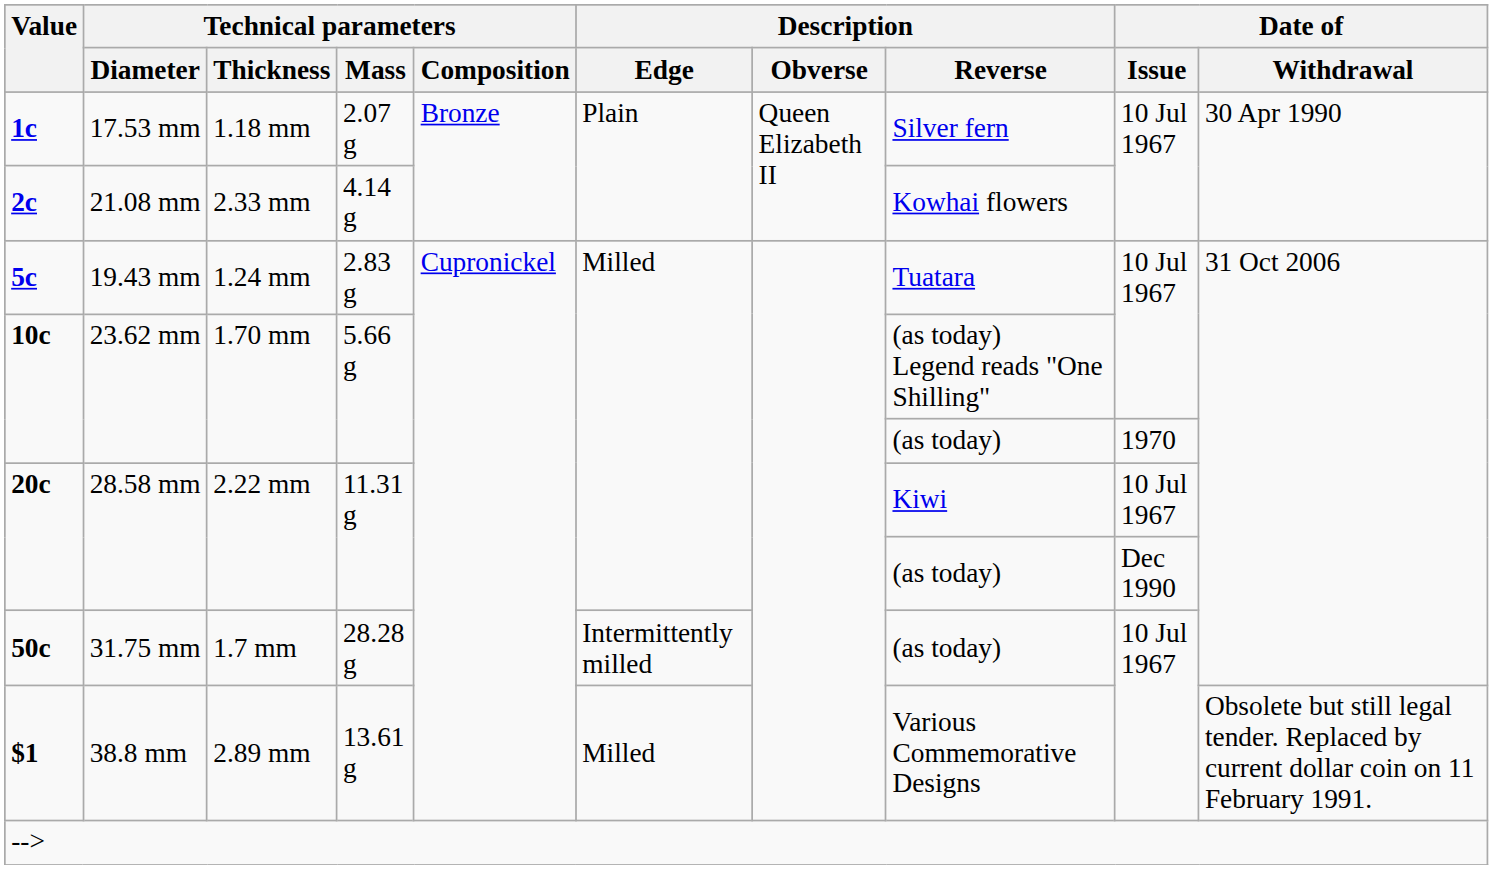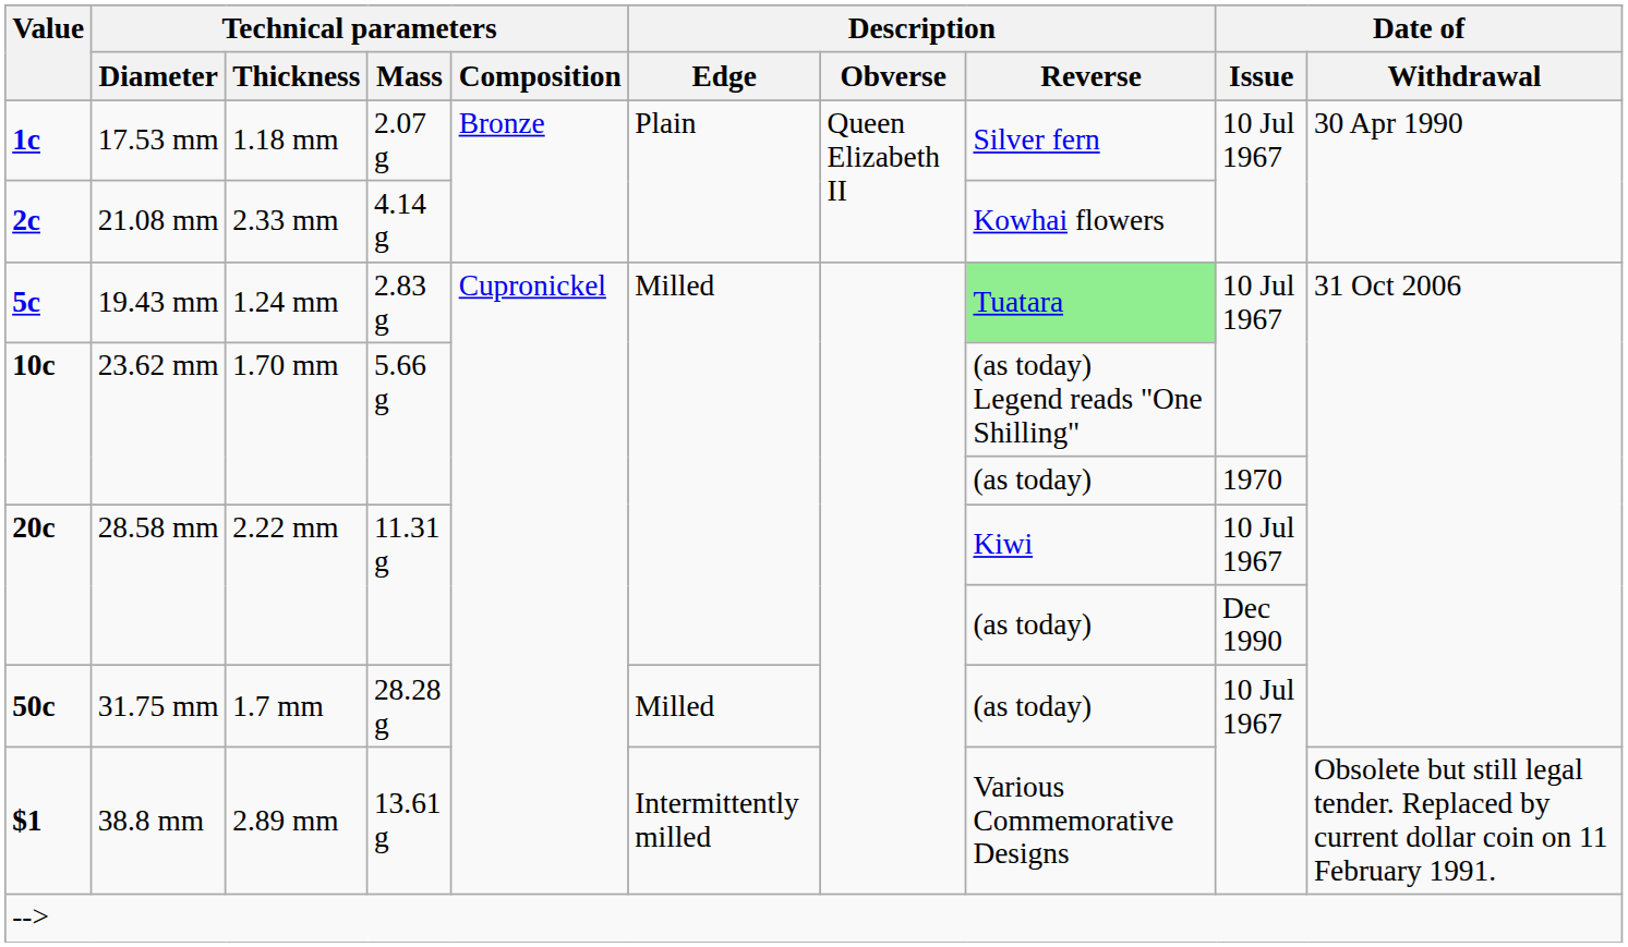5c | Description / Reverse: no background -> lightgreen background
50c | Description / Edge: Intermittently milled -> Milled
$1 | Description / Edge: Milled -> Intermittently milled
